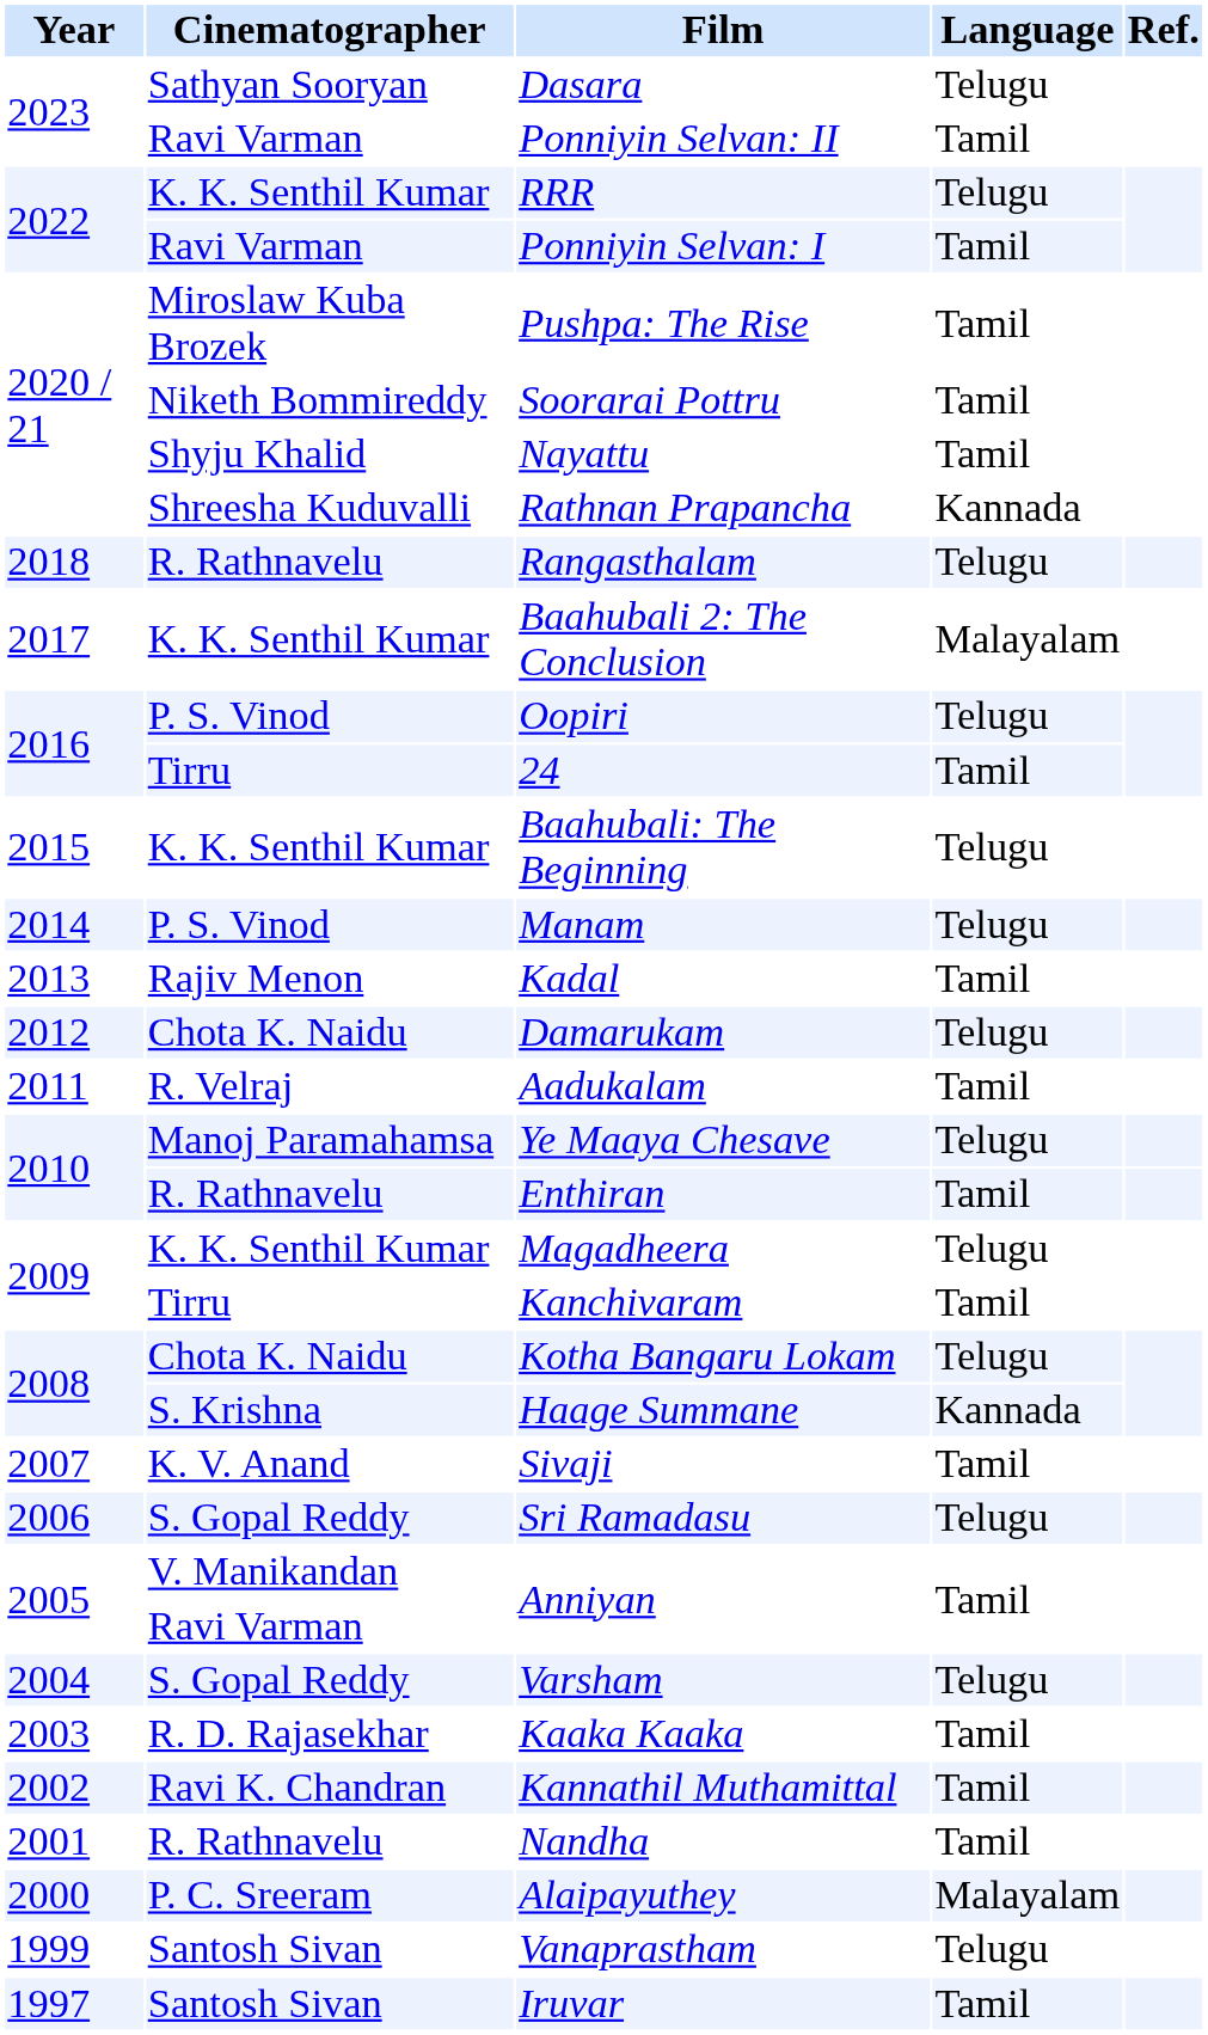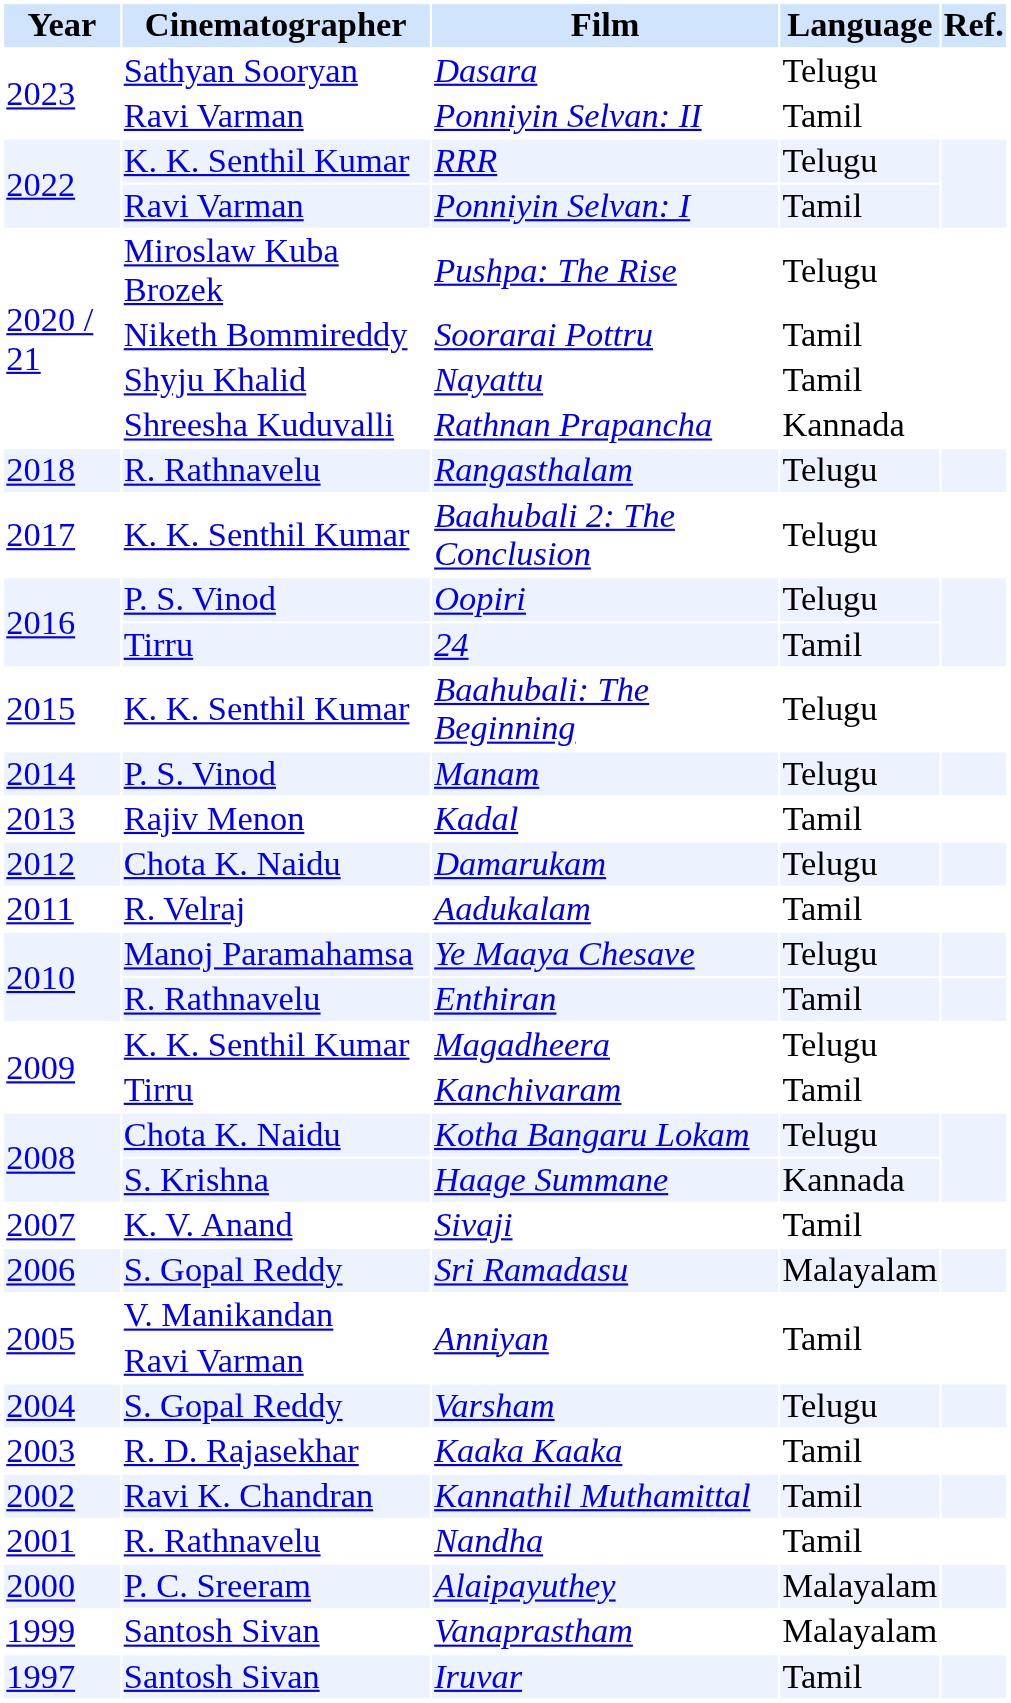Pushpa: The Rise | Language: Tamil -> Telugu
Baahubali 2: The Conclusion | Language: Malayalam -> Telugu
Sri Ramadasu | Language: Telugu -> Malayalam
Vanaprastham | Language: Telugu -> Malayalam
